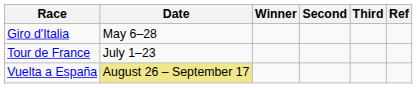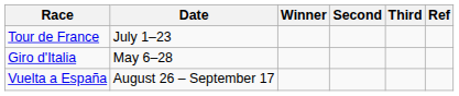rows swapped: Giro d'Italia <-> Tour de France
Vuelta a España | Date: khaki background -> no background
